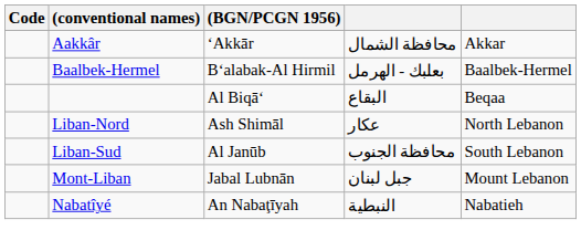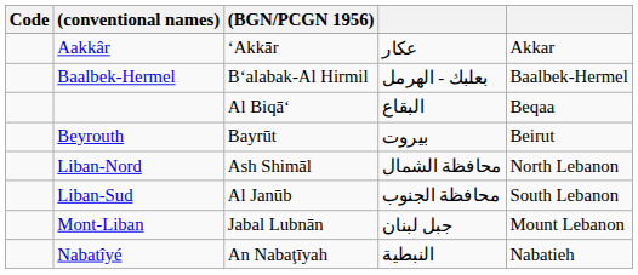Aakkâr | column 4: محافظة الشمال -> عكار
+ row: Beyrouth | Bayrūt | بيروت | Beirut
Liban-Nord | column 4: عكار -> محافظة الشمال
